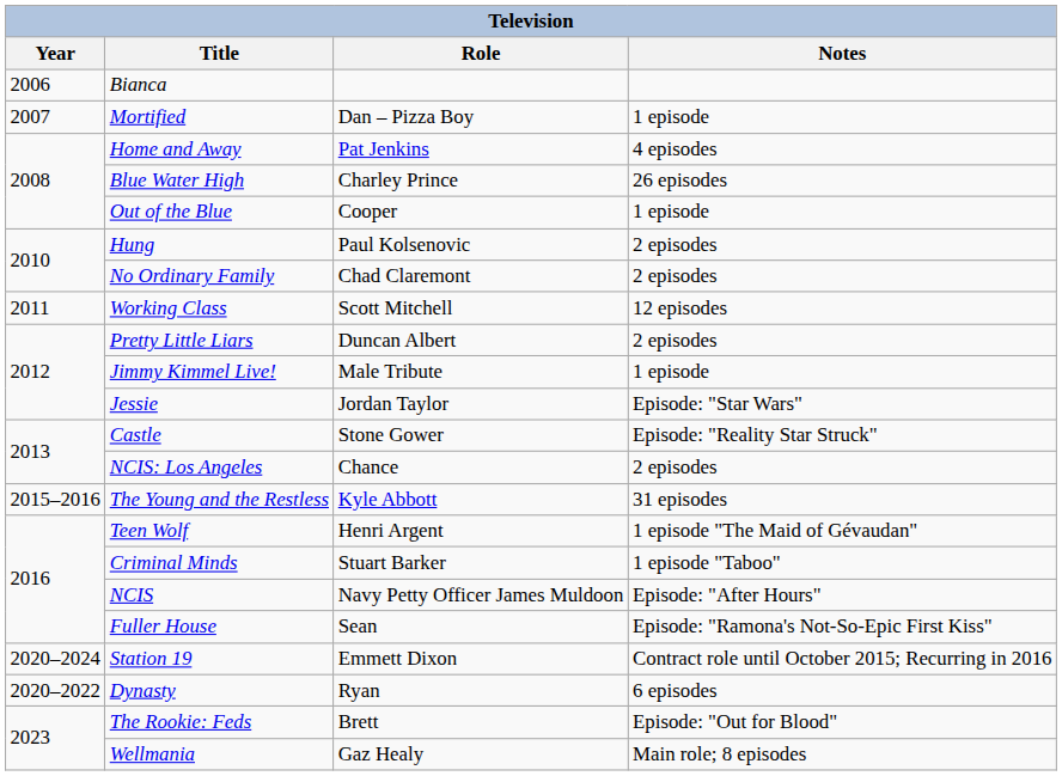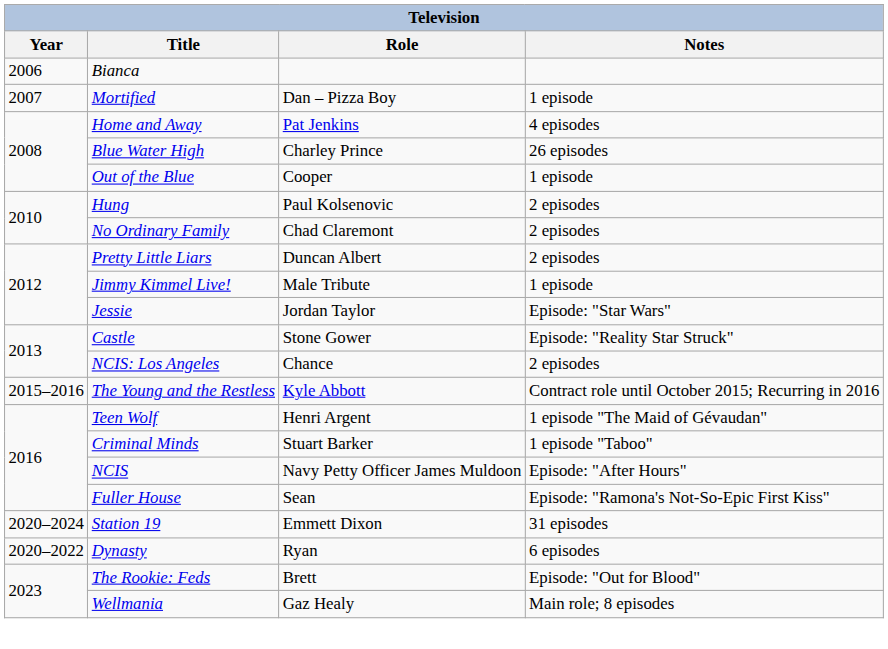- row: 2011 | Working Class | Scott Mitchell | 12 episodes
The Young and the Restless | Notes: 31 episodes -> Contract role until October 2015; Recurring in 2016
Station 19 | Notes: Contract role until October 2015; Recurring in 2016 -> 31 episodes
